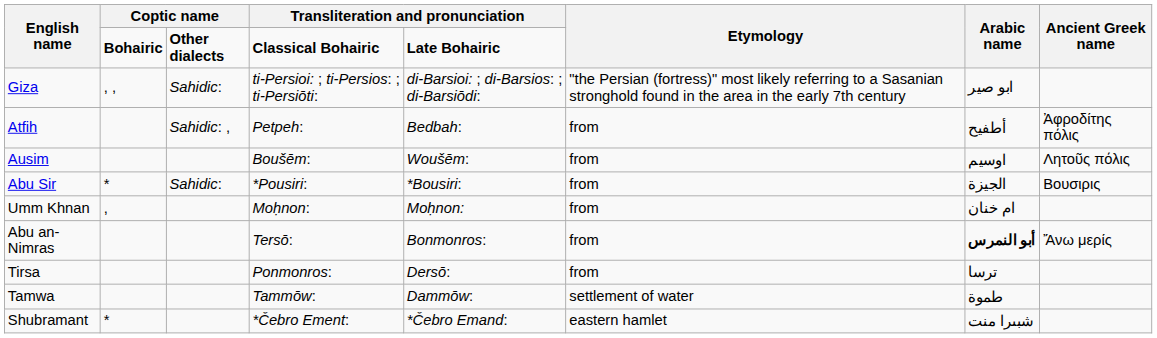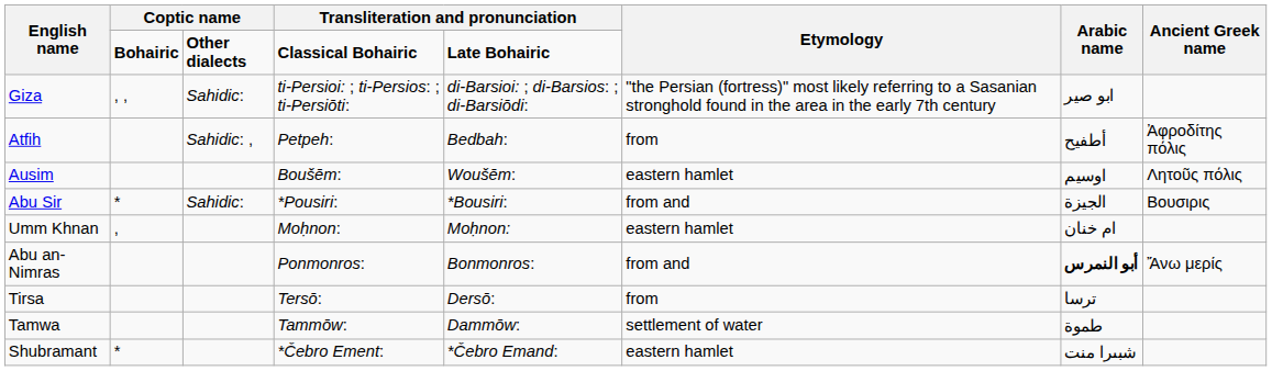Ausim | Etymology: from -> eastern hamlet
Abu Sir | Etymology: from -> from and
Umm Khnan | Etymology: from -> eastern hamlet
Abu an-Nimras | column 4: Tersō: -> Ponmonros:
Abu an-Nimras | Etymology: from -> from and
Tirsa | column 4: Ponmonros: -> Tersō:
